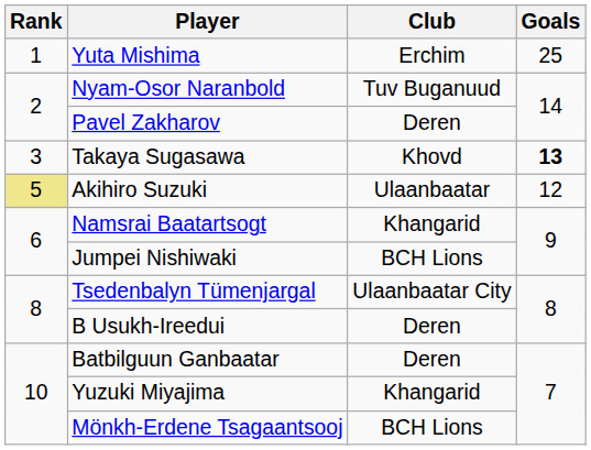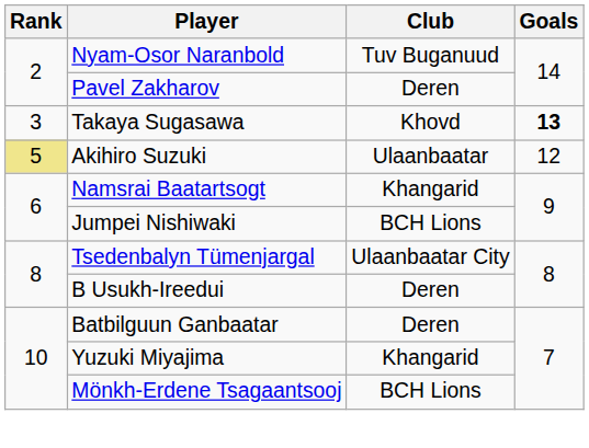- row: 1 | Yuta Mishima | Erchim | 25
